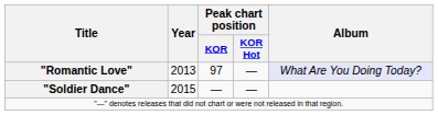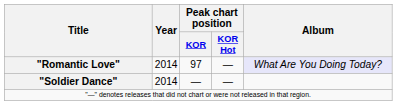"Romantic Love" | Year: 2013 -> 2014
"Soldier Dance" | Year: 2015 -> 2014
